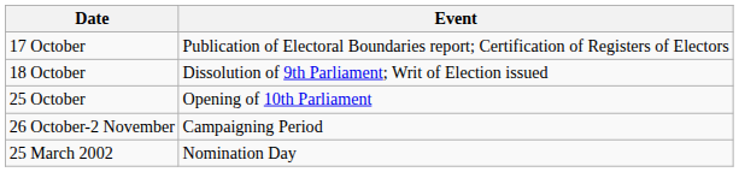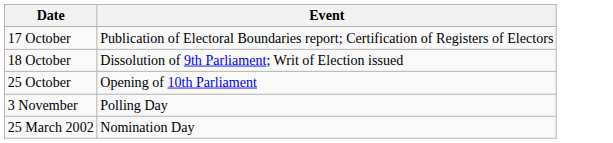- row: 26 October-2 November | Campaigning Period
+ row: 3 November | Polling Day
